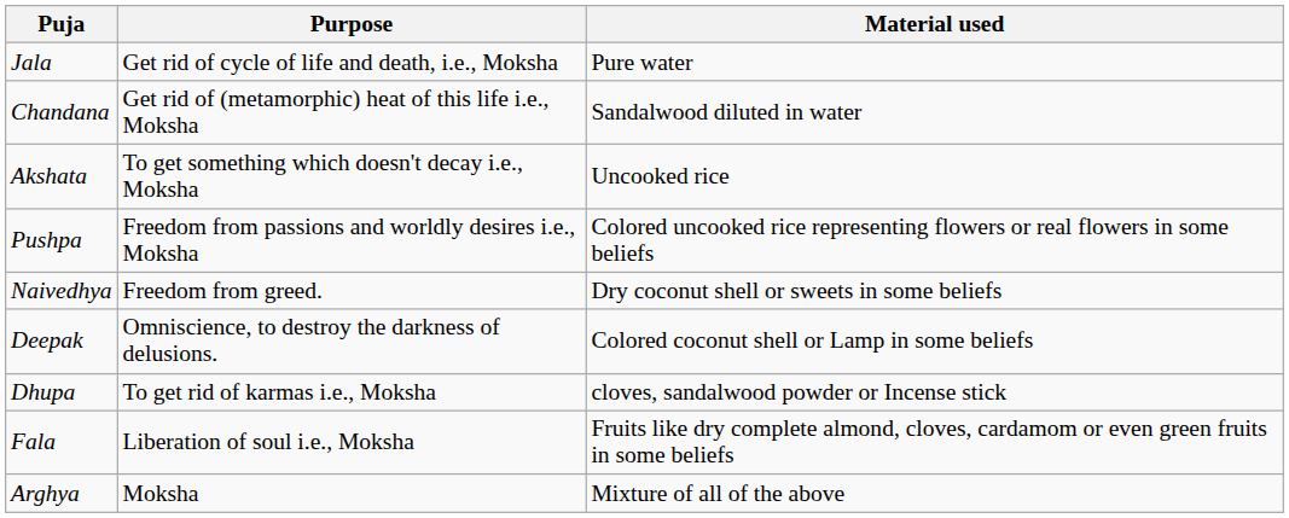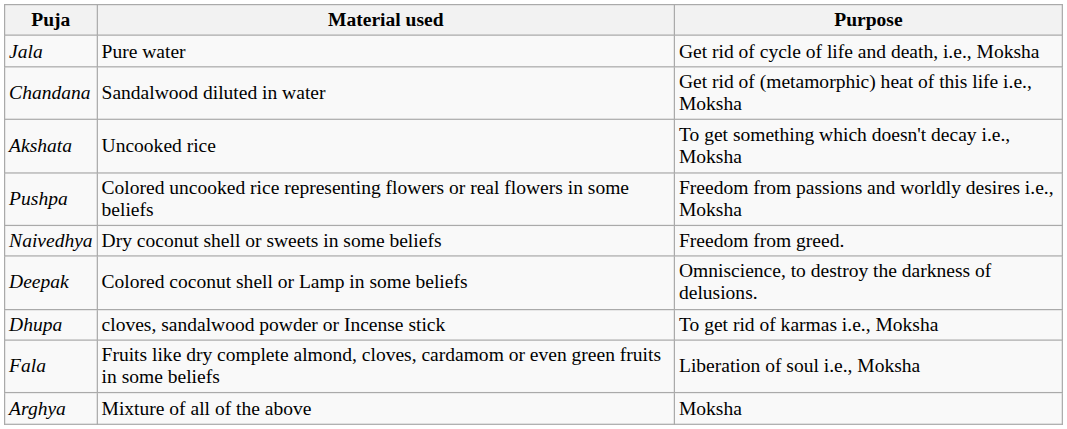columns swapped: Material used <-> Purpose
